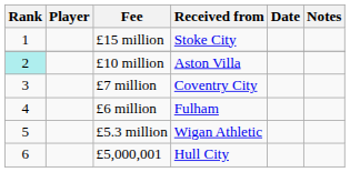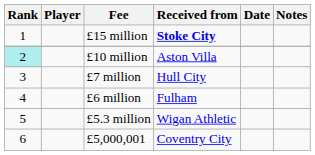£15 million | Received from: normal -> bold
£7 million | Received from: Coventry City -> Hull City
£5,000,001 | Received from: Hull City -> Coventry City
